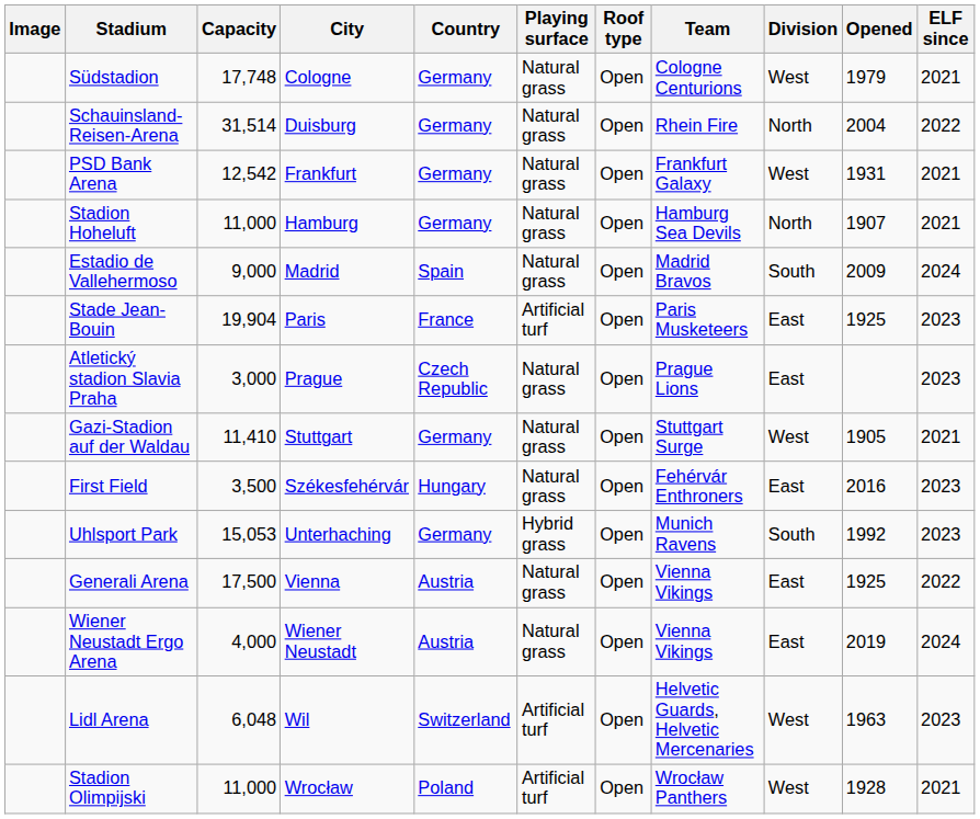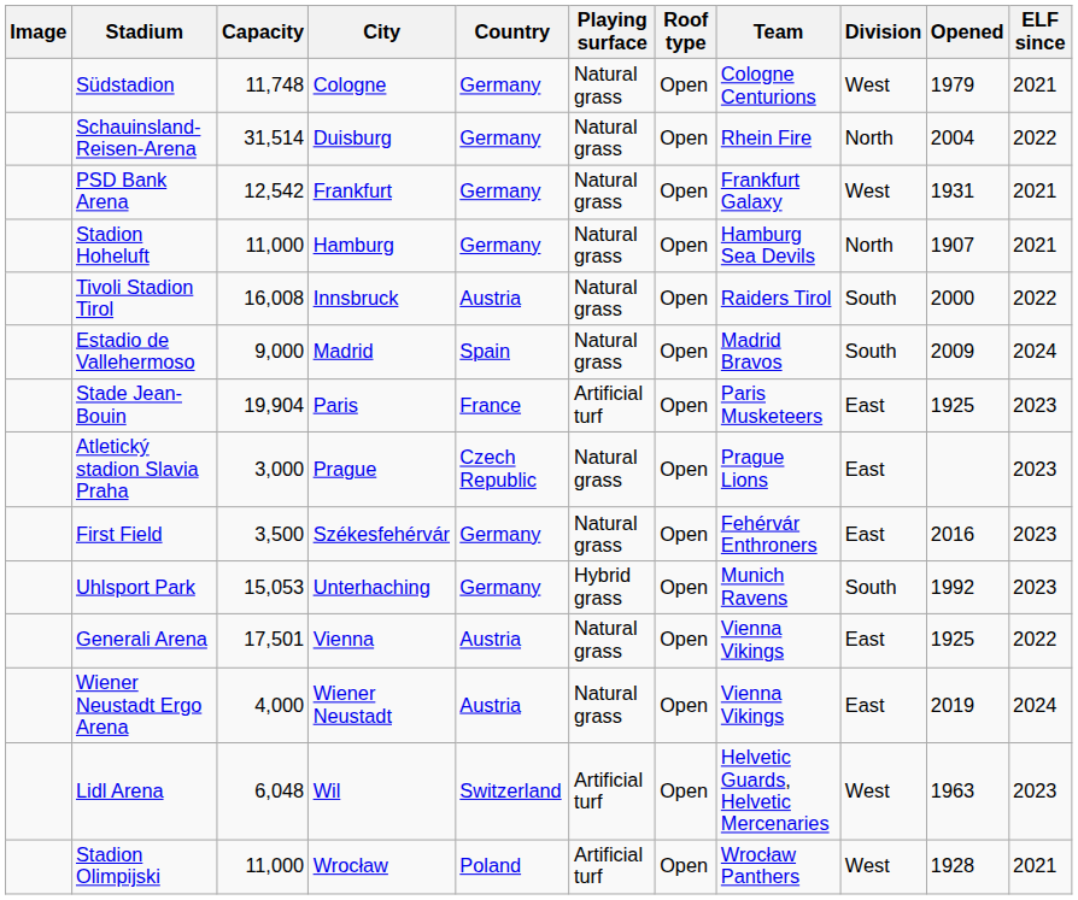Südstadion | Capacity: 17,748 -> 11,748
+ row: Tivoli Stadion Tirol | 16,008 | Innsbruck | Austria | Natural grass | Open | Raiders Tirol | South | 2000 | 2022
- row: Gazi-Stadion auf der Waldau | 11,410 | Stuttgart | Germany | Natural grass | Open | Stuttgart Surge | West | 1905 | 2021
First Field | Country: Hungary -> Germany
Generali Arena | Capacity: 17,500 -> 17,501
